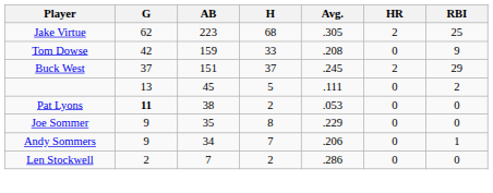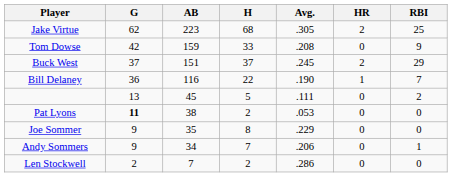+ row: Bill Delaney | 36 | 116 | 22 | .190 | 1 | 7
